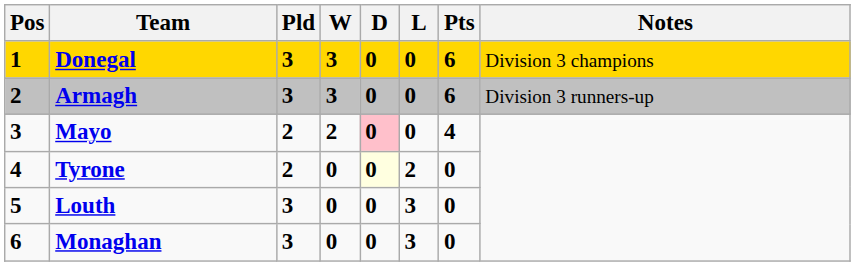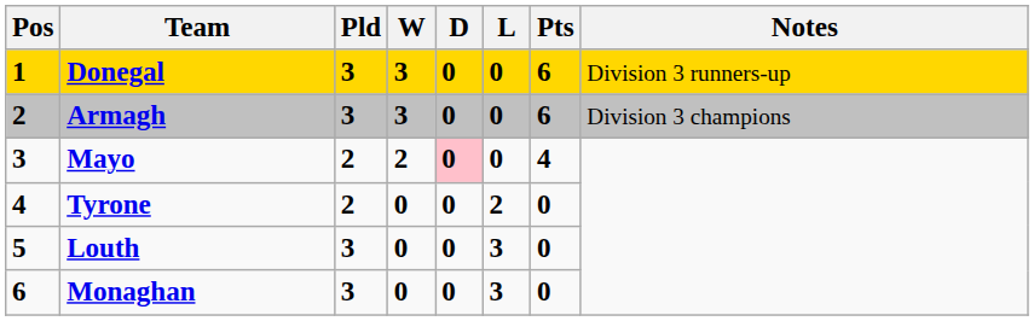Donegal | Notes: Division 3 champions -> Division 3 runners-up
Armagh | Notes: Division 3 runners-up -> Division 3 champions
Tyrone | D: lightyellow background -> no background
